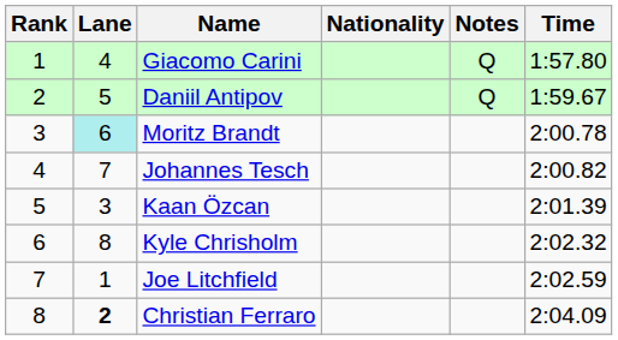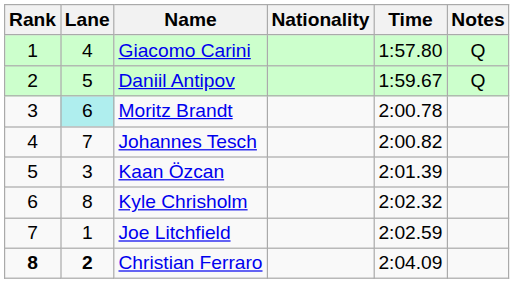columns swapped: Time <-> Notes
Christian Ferraro | Rank: normal -> bold
